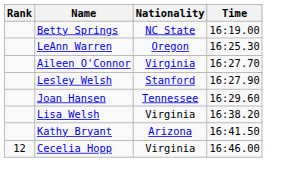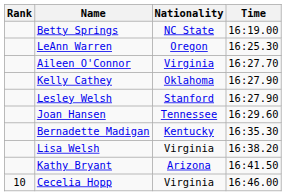+ row: Kelly Cathey | Oklahoma | 16:27.90
+ row: Bernadette Madigan | Kentucky | 16:35.30
Cecelia Hopp | Rank: 12 -> 10
